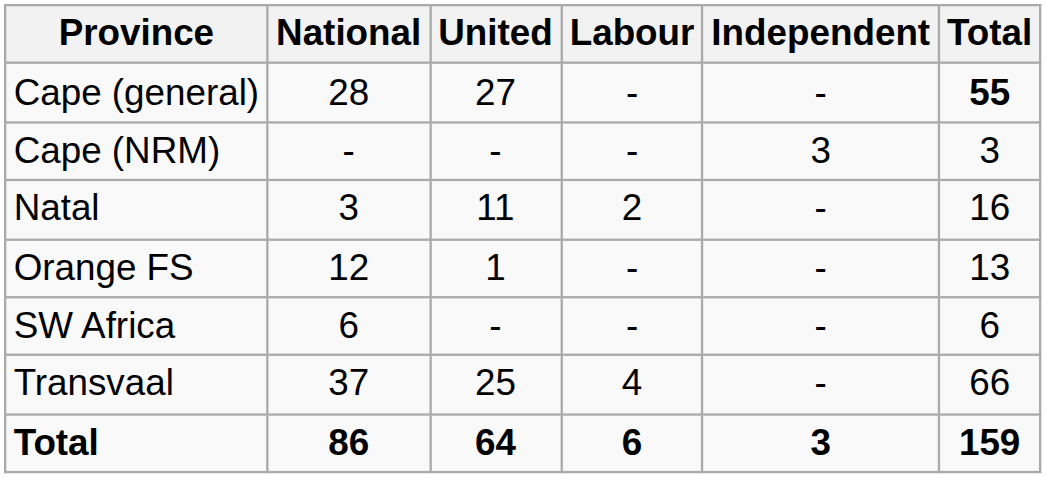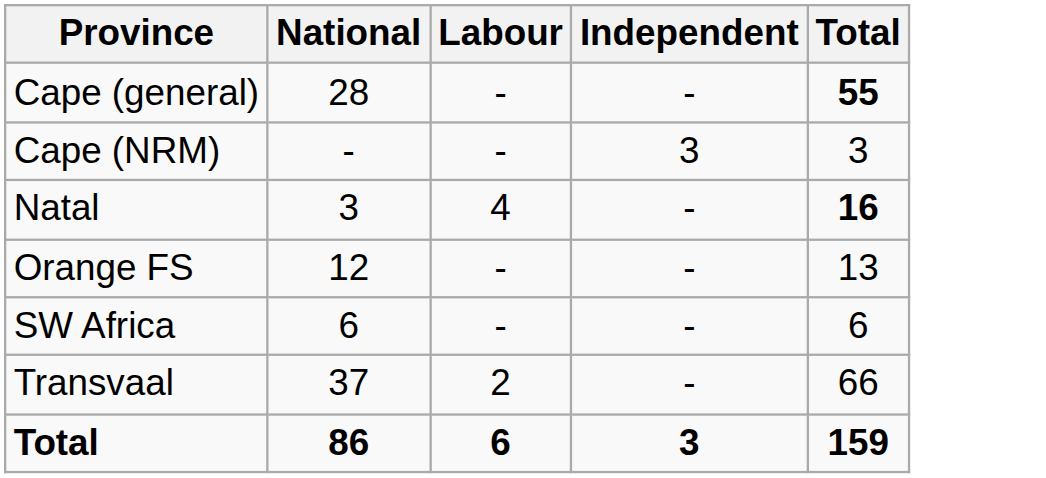- column: United | 27 | - | 11 | 1 | - | 25 | 64
Natal | Labour: 2 -> 4
Natal | Total: normal -> bold
Transvaal | Labour: 4 -> 2
